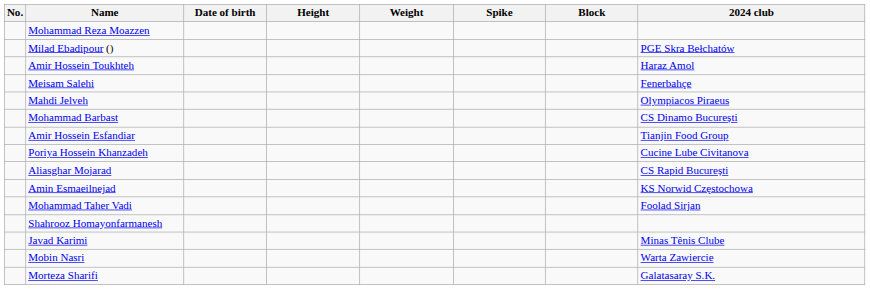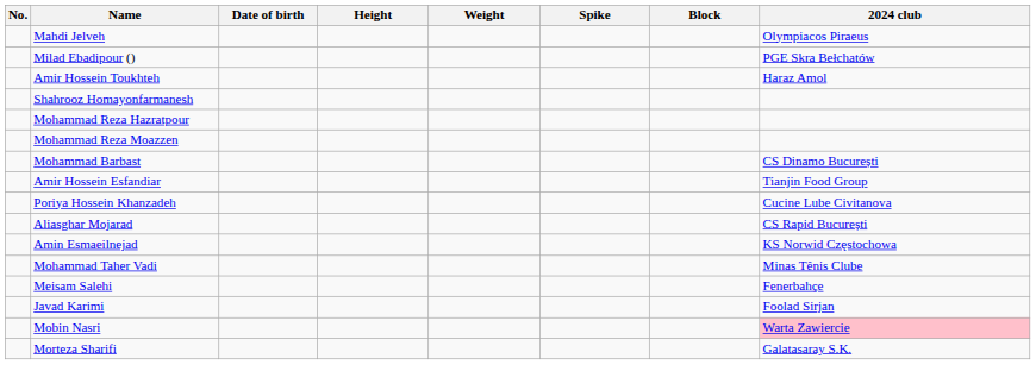rows swapped: Mahdi Jelveh <-> Mohammad Reza Moazzen
rows swapped: Shahrooz Homayonfarmanesh <-> Meisam Salehi
+ row: Mohammad Reza Hazratpour
Mohammad Taher Vadi | 2024 club: Foolad Sirjan -> Minas Tênis Clube
Javad Karimi | 2024 club: Minas Tênis Clube -> Foolad Sirjan
Mobin Nasri | 2024 club: no background -> pink background
